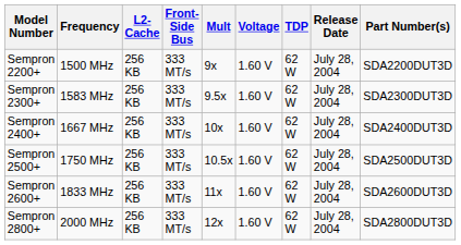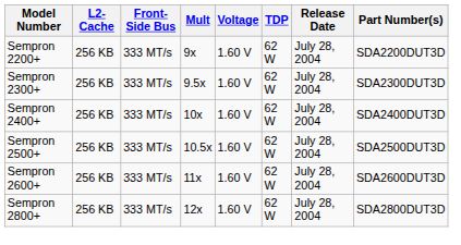- column: Frequency | 1500 MHz | 1583 MHz | 1667 MHz | 1750 MHz | 1833 MHz | 2000 MHz
